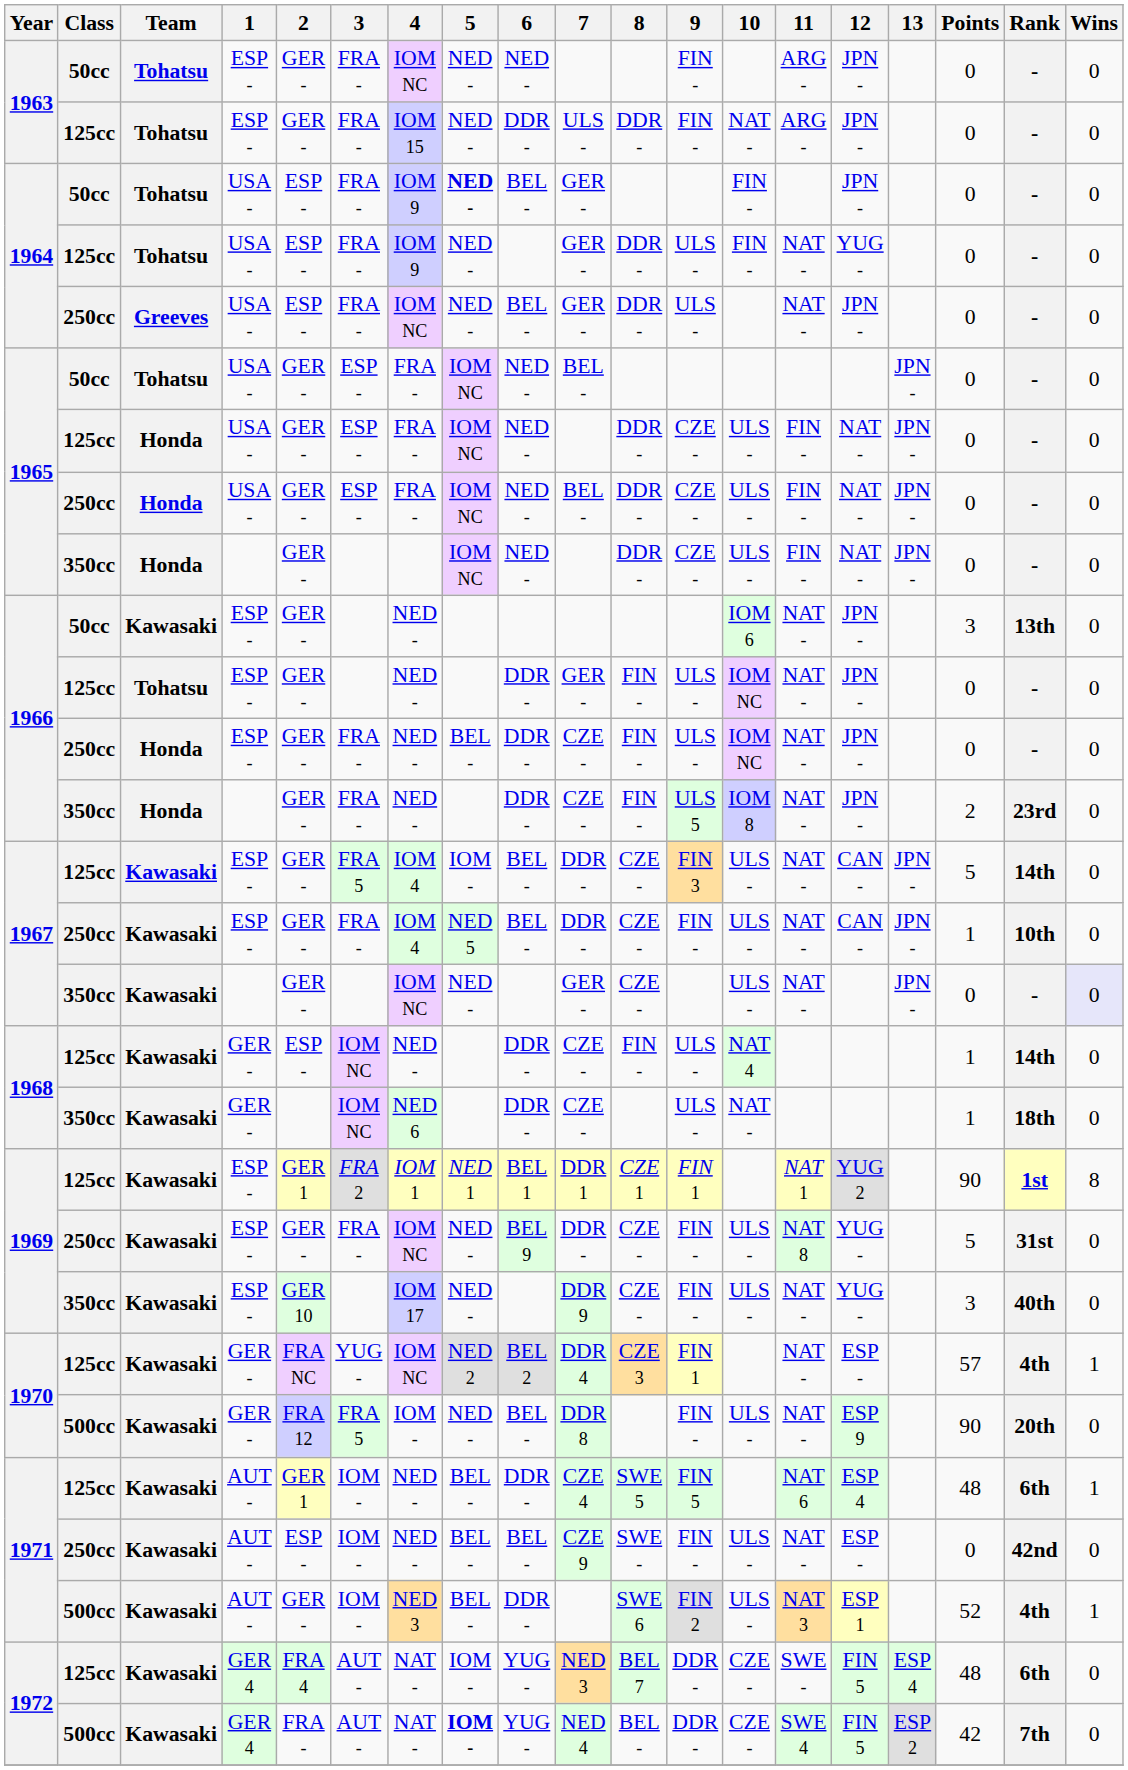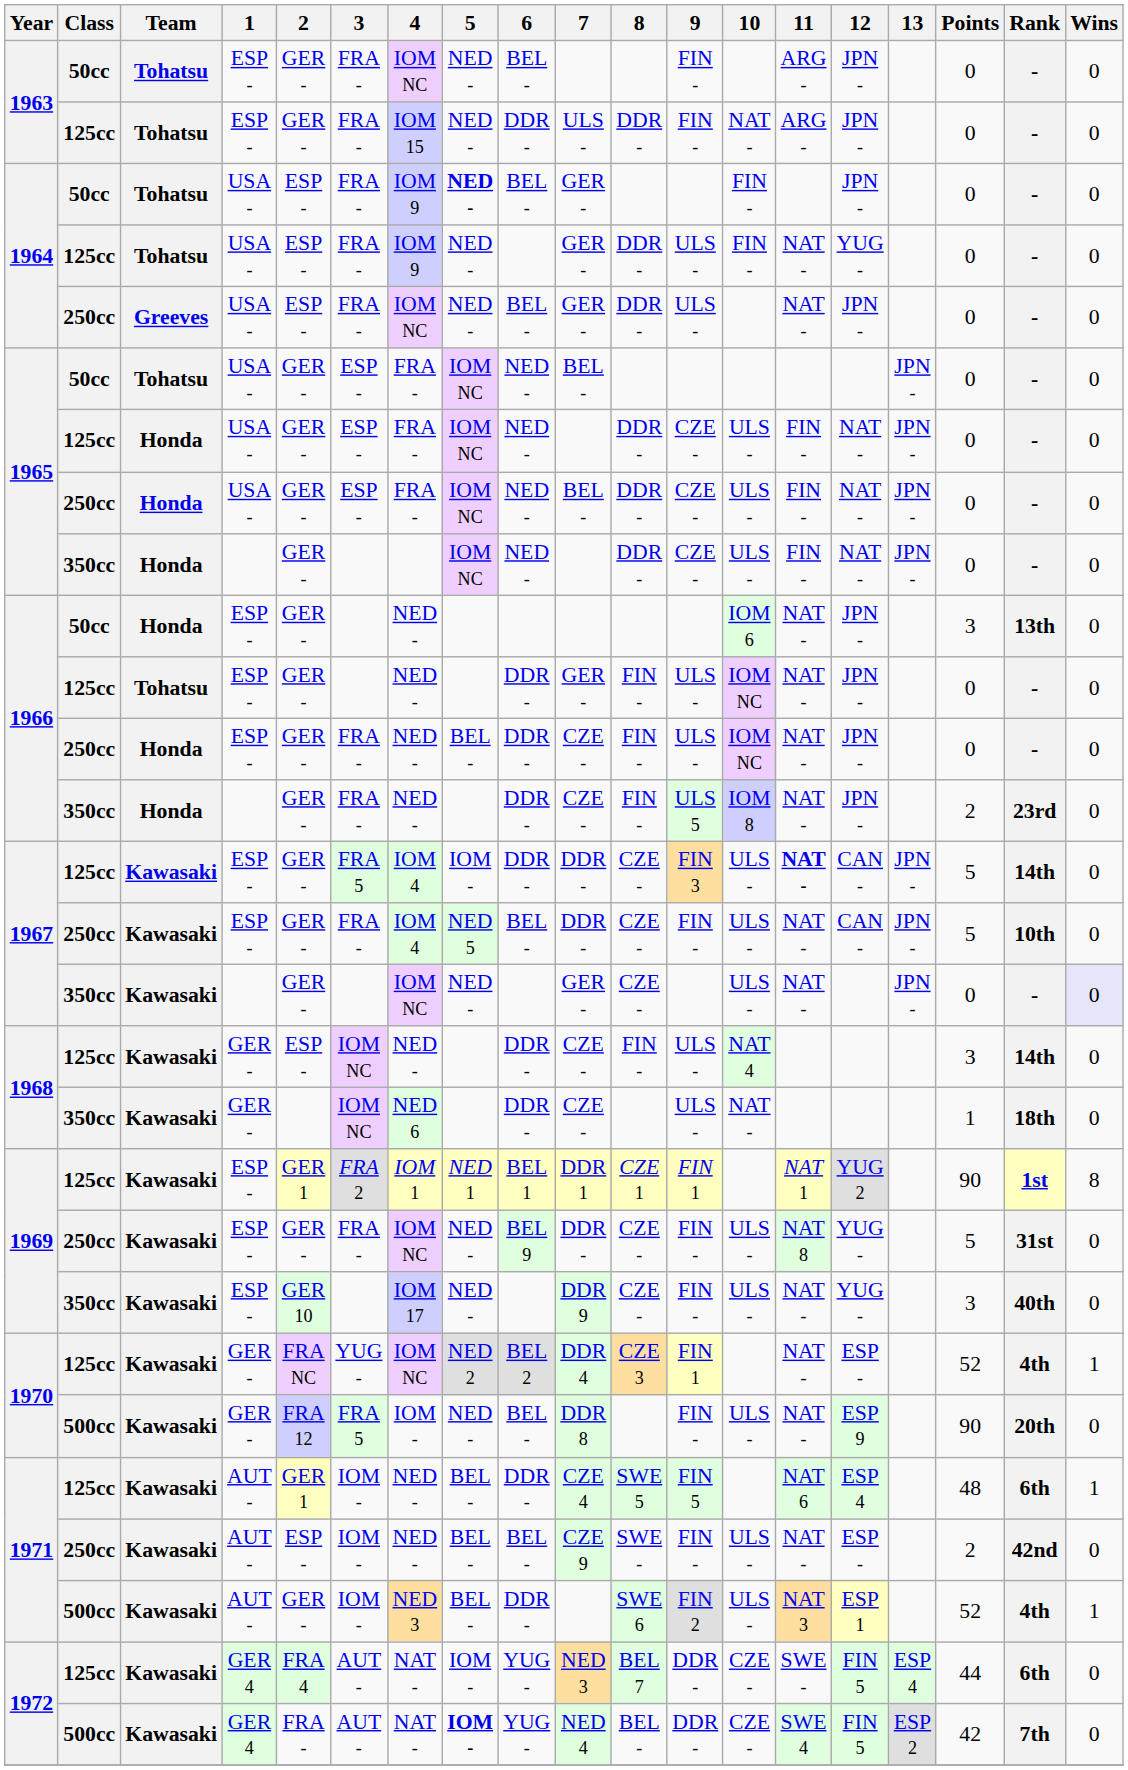1963 / 50cc | 6: NED - -> BEL -
1966 / 50cc | Team: Kawasaki -> Honda
1967 / 125cc | 6: BEL - -> DDR -
1967 / 125cc | 11: normal -> bold
1967 / 250cc | Points: 1 -> 5
1968 / 125cc | Points: 1 -> 3
1970 / 125cc | Points: 57 -> 52
1971 / 250cc | Points: 0 -> 2
1972 / 125cc | Points: 48 -> 44
